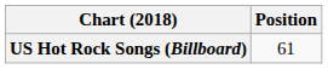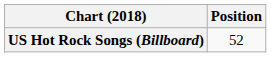US Hot Rock Songs (Billboard) | Position: 61 -> 52
